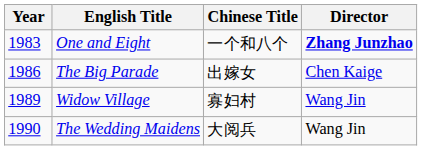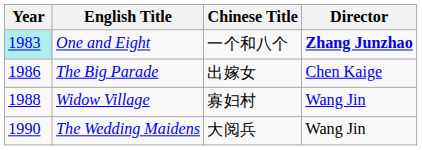One and Eight | Year: no background -> paleturquoise background
Widow Village | Year: 1989 -> 1988
